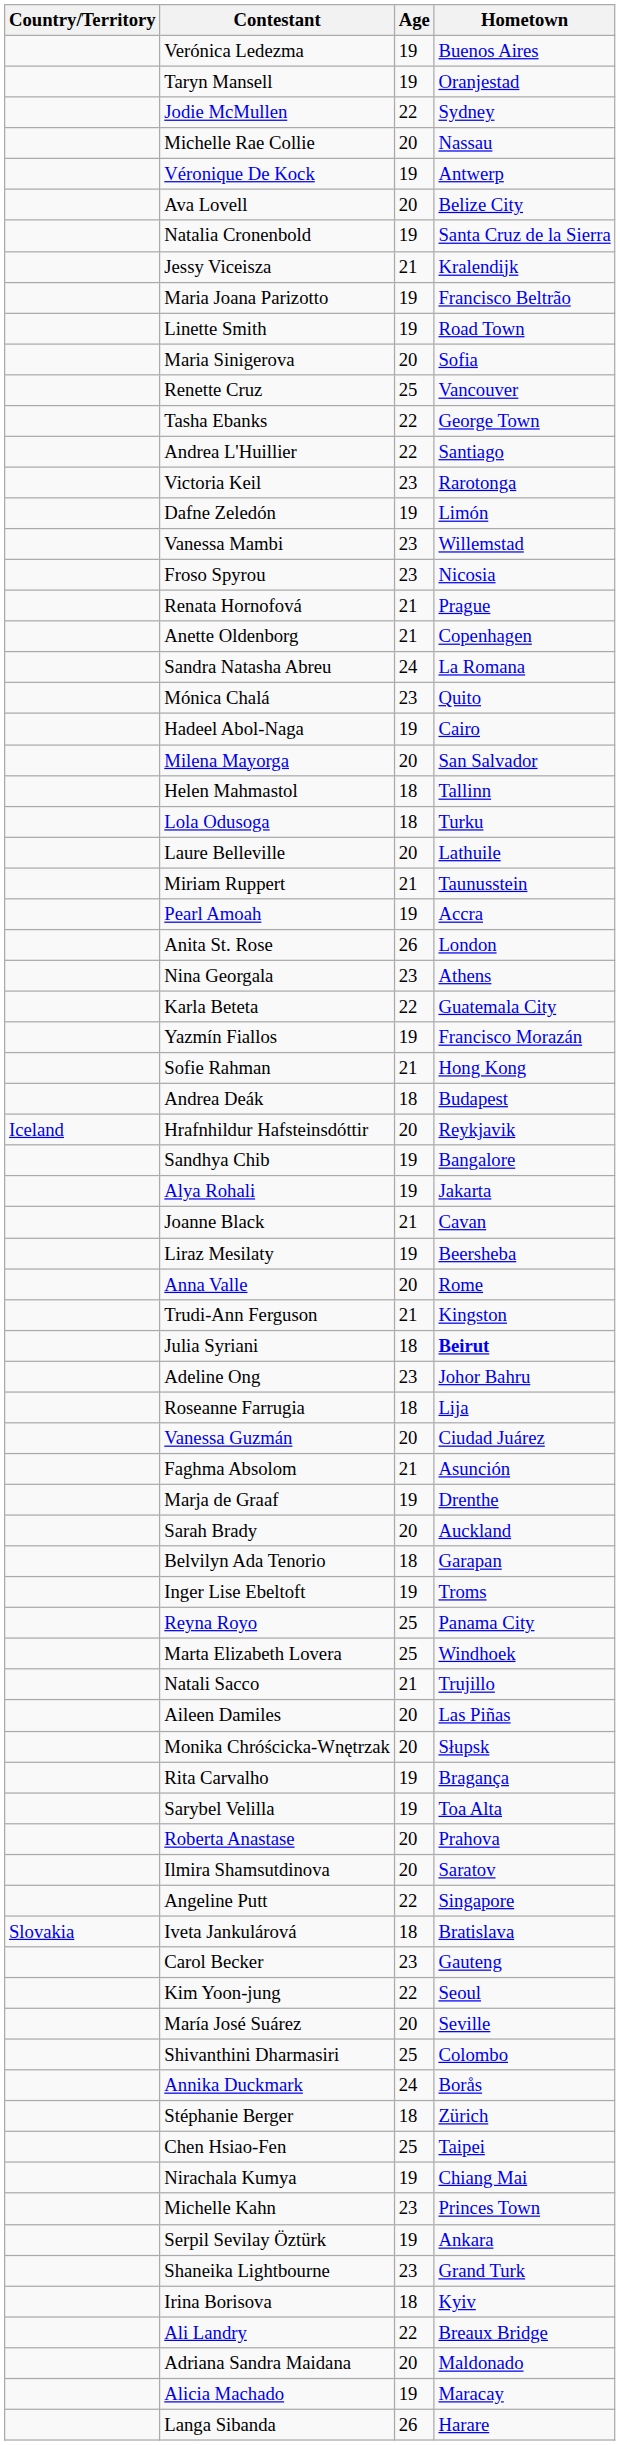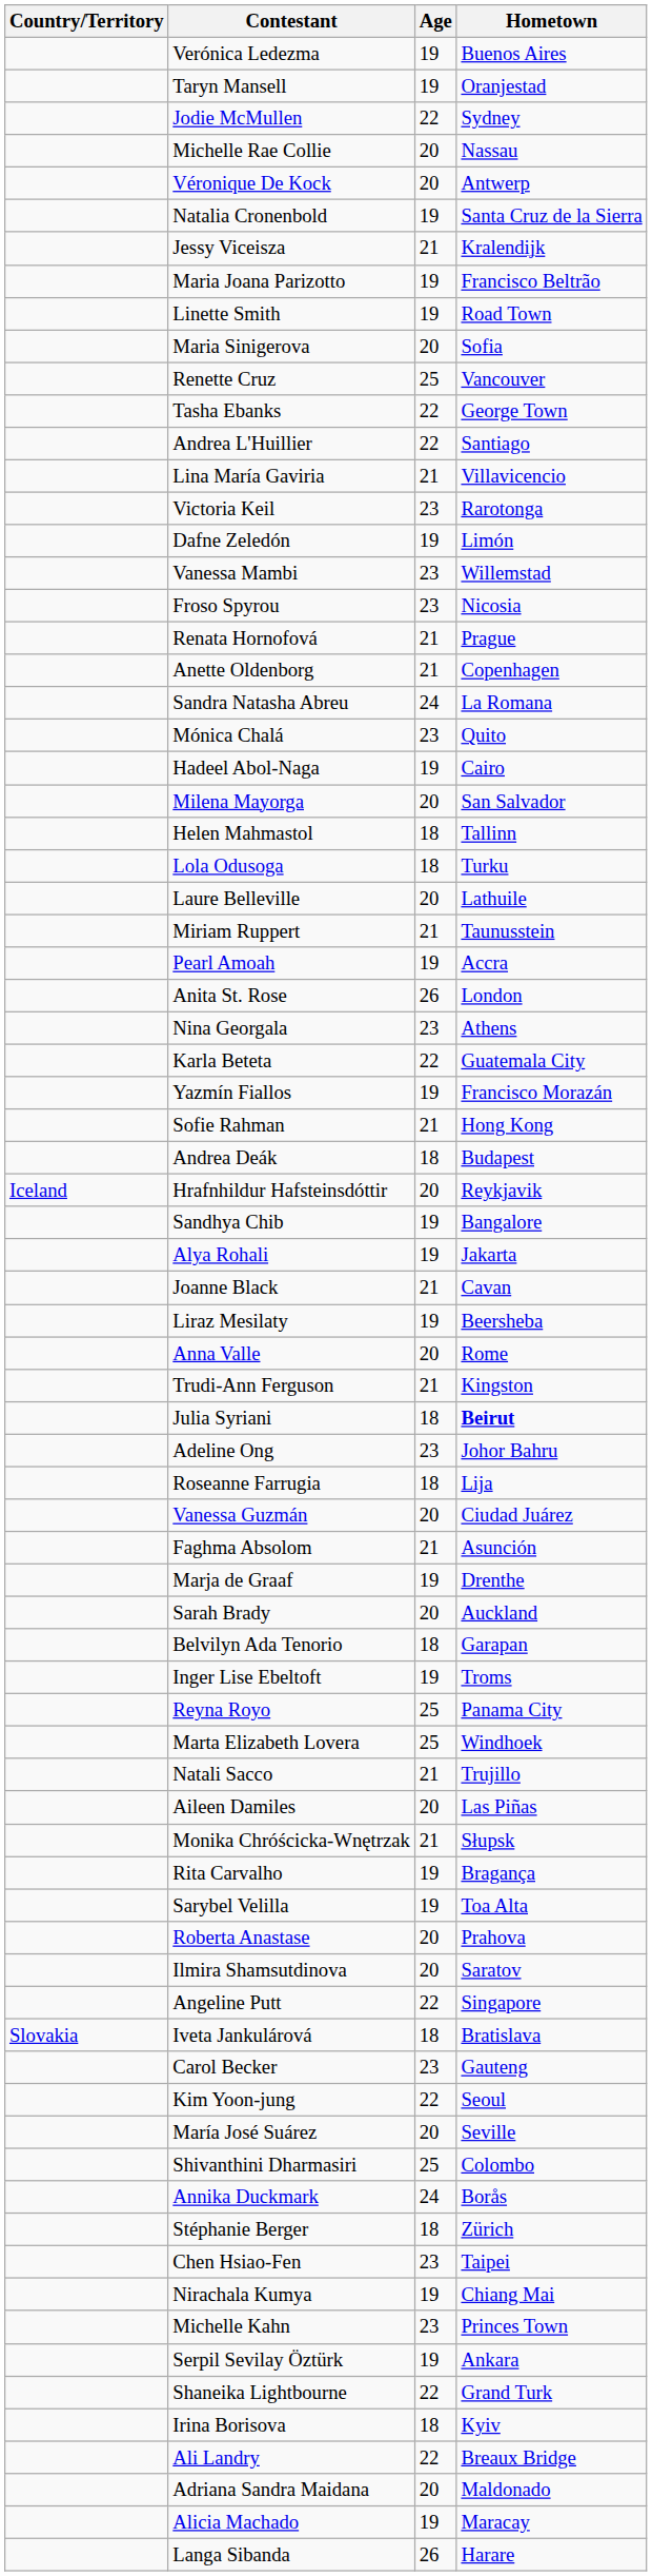Véronique De Kock | Age: 19 -> 20
- row: Ava Lovell | 20 | Belize City
+ row: Lina María Gaviria | 21 | Villavicencio
Monika Chróścicka-Wnętrzak | Age: 20 -> 21
Chen Hsiao-Fen | Age: 25 -> 23
Shaneika Lightbourne | Age: 23 -> 22
